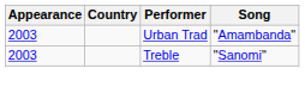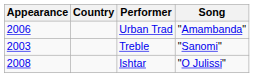Urban Trad | Appearance: 2003 -> 2006
+ row: 2008 | Ishtar | "O Julissi"
